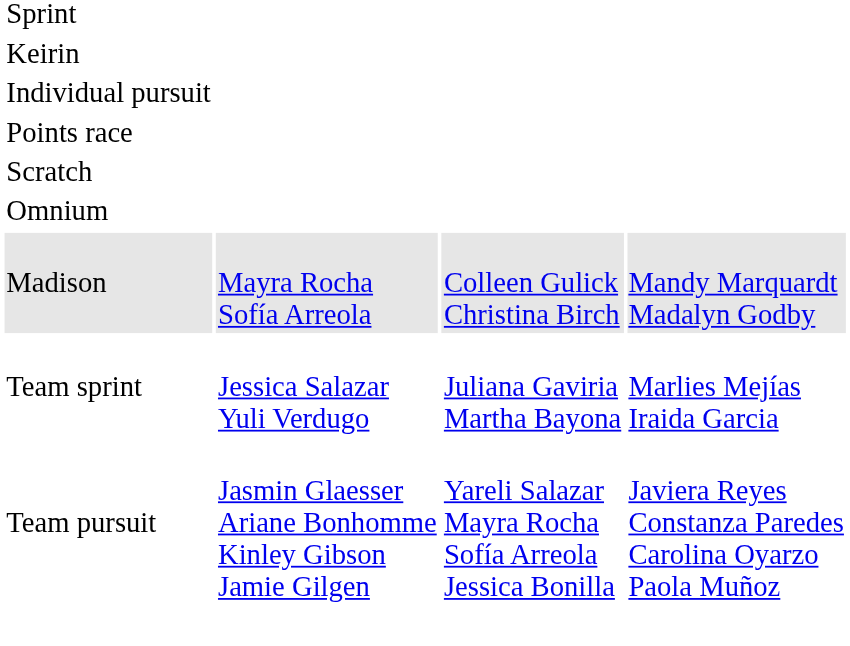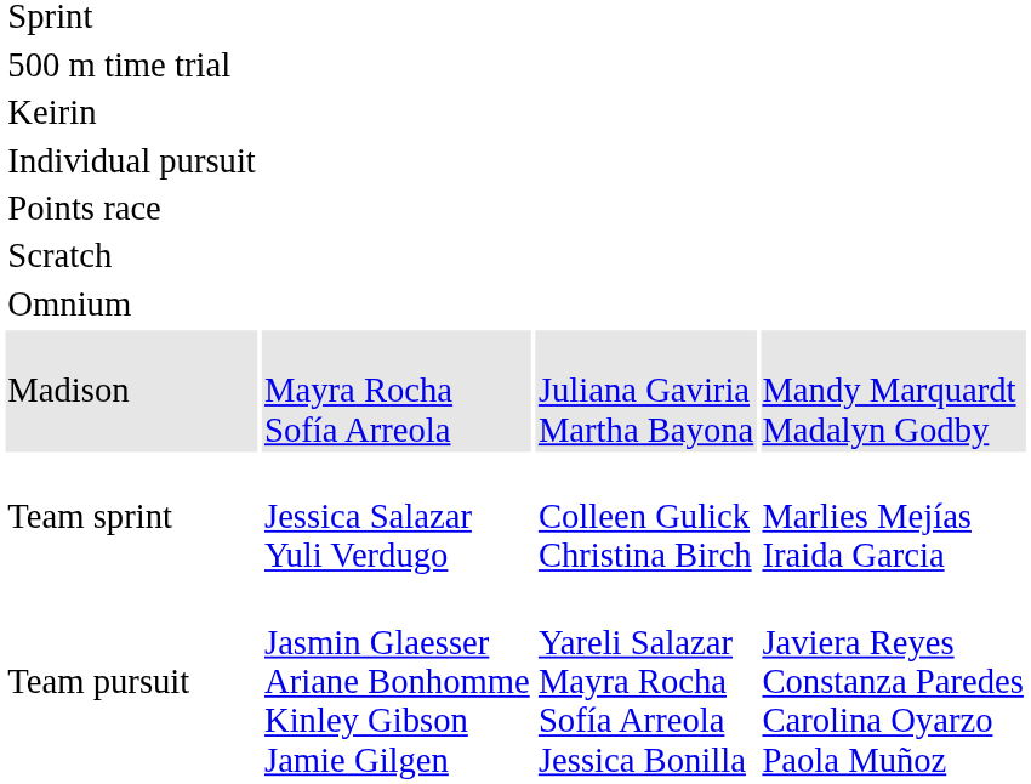+ row: 500 m time trial
Madison | column 3: Colleen Gulick Christina Birch -> Juliana Gaviria Martha Bayona
Team sprint | column 3: Juliana Gaviria Martha Bayona -> Colleen Gulick Christina Birch
